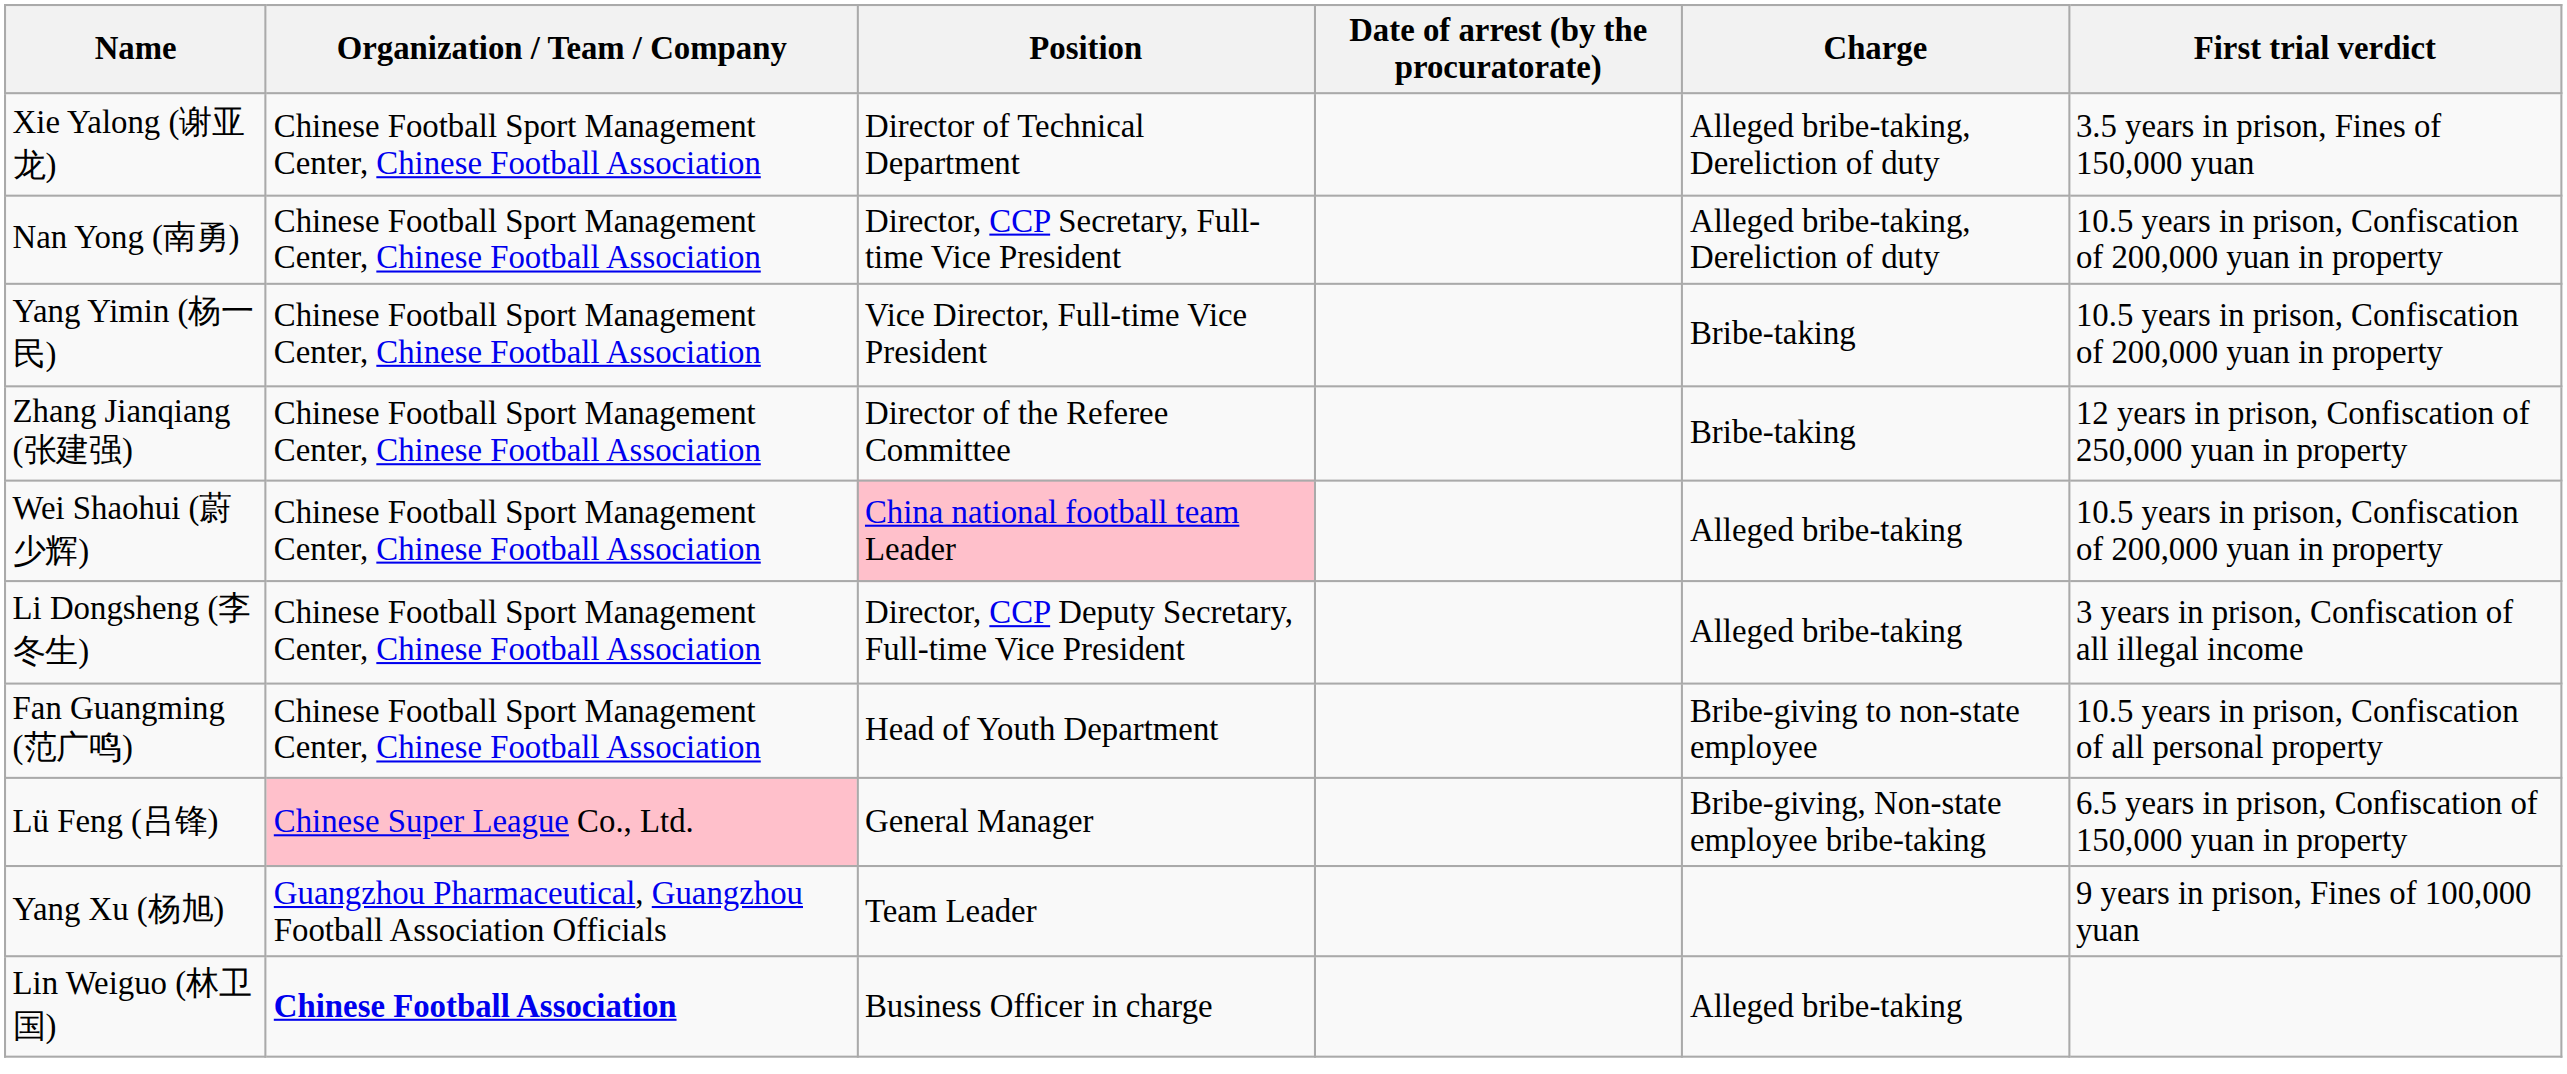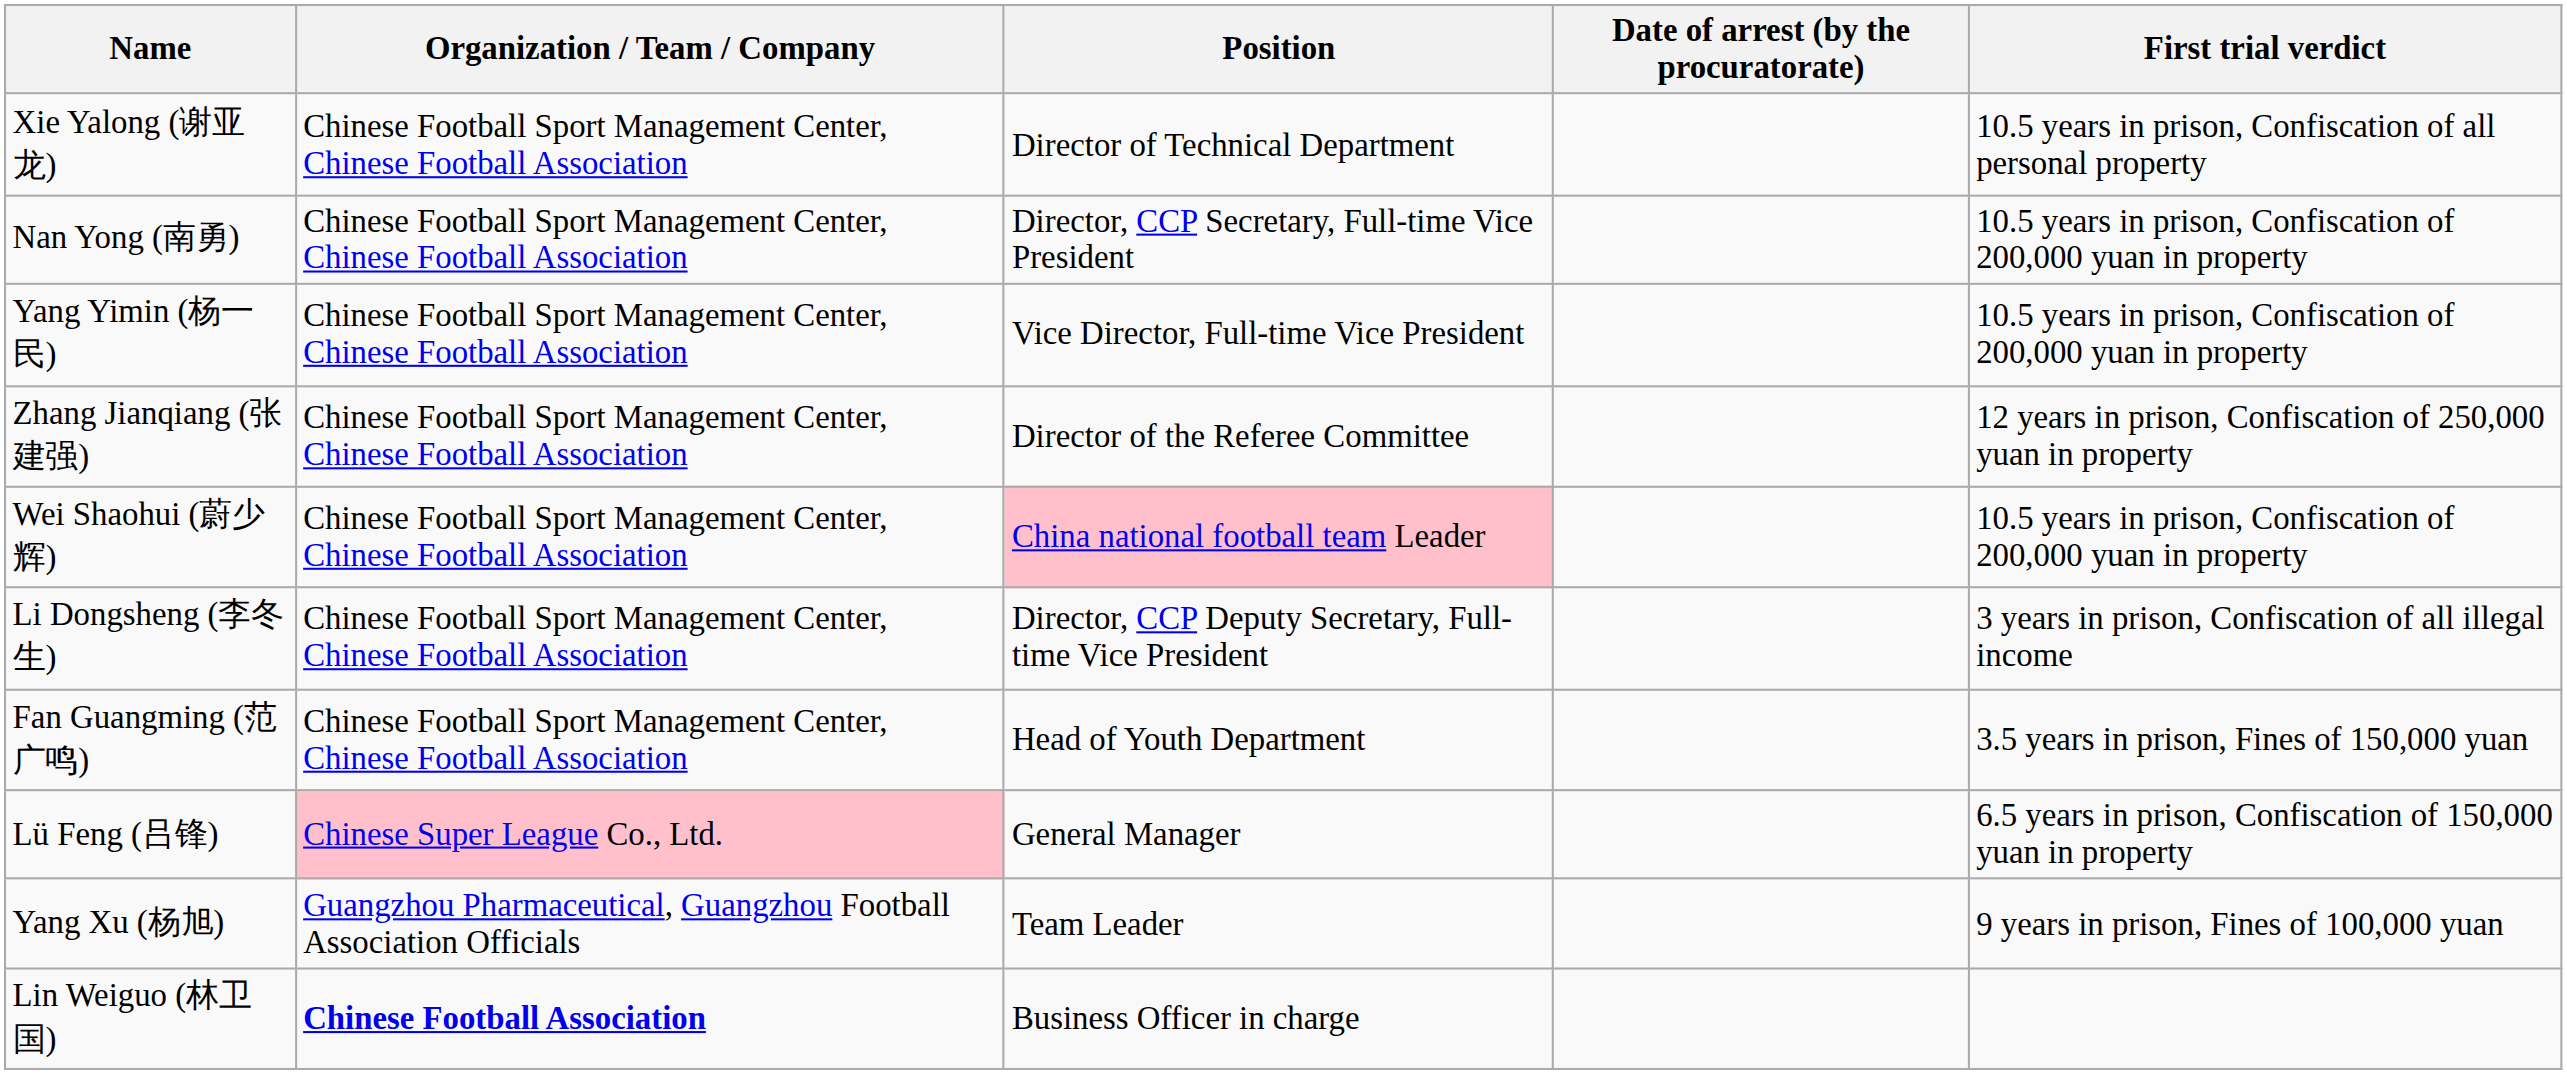- column: Charge | Alleged bribe-taking, Dereliction of duty | Alleged bribe-taking, Dereliction of duty | Bribe-taking | Bribe-taking | Alleged bribe-taking | Alleged bribe-taking | Bribe-giving to non-state employee | Bribe-giving, Non-state employee bribe-taking | Alleged bribe-taking
Xie Yalong (谢亚龙) | First trial verdict: 3.5 years in prison, Fines of 150,000 yuan -> 10.5 years in prison, Confiscation of all personal property
Fan Guangming (范广鸣) | First trial verdict: 10.5 years in prison, Confiscation of all personal property -> 3.5 years in prison, Fines of 150,000 yuan
